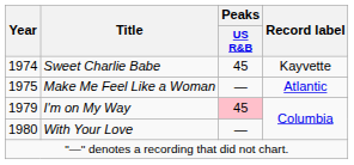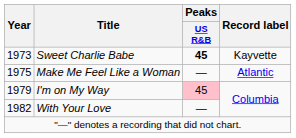Sweet Charlie Babe | Year: 1974 -> 1973
Sweet Charlie Babe | Peaks / US R&B: normal -> bold
With Your Love | Year: 1980 -> 1982
